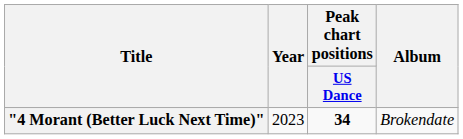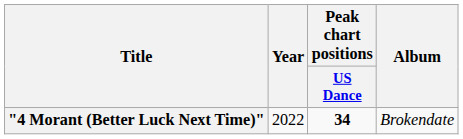"4 Morant (Better Luck Next Time)" | Year: 2023 -> 2022
